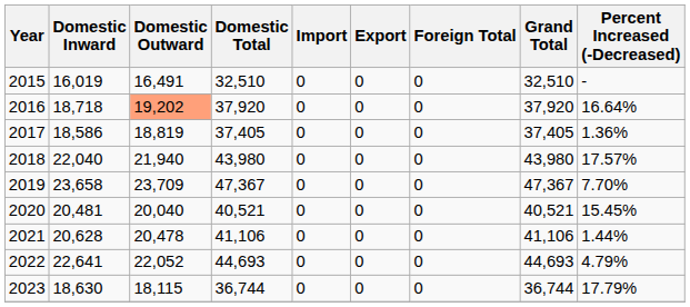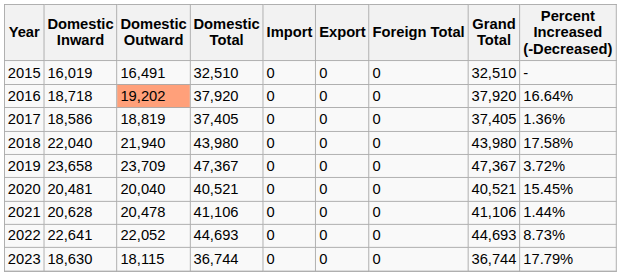2018 | Percent Increased (-Decreased): 17.57% -> 17.58%
2019 | Percent Increased (-Decreased): 7.70% -> 3.72%
2022 | Percent Increased (-Decreased): 4.79% -> 8.73%
